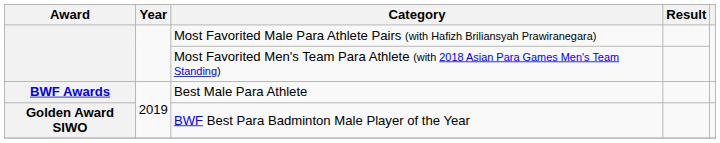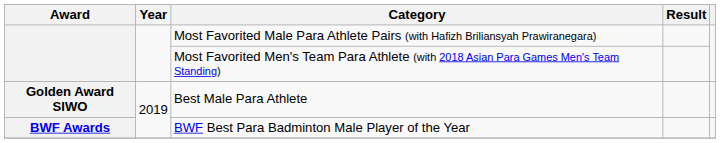Best Male Para Athlete | Award: BWF Awards -> Golden Award SIWO
BWF Best Para Badminton Male Player of the Year | Award: Golden Award SIWO -> BWF Awards
